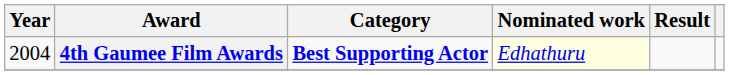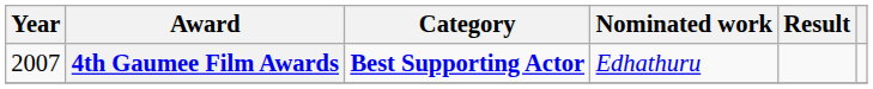4th Gaumee Film Awards | Year: 2004 -> 2007
4th Gaumee Film Awards | Nominated work: lightyellow background -> no background
